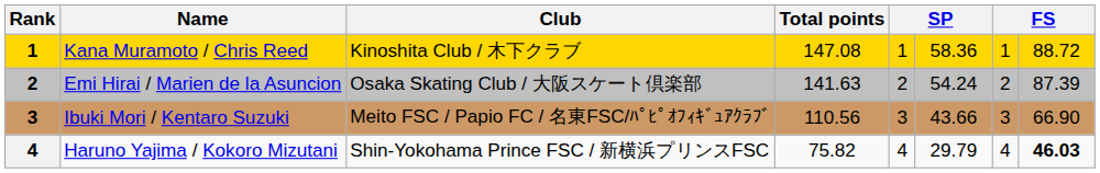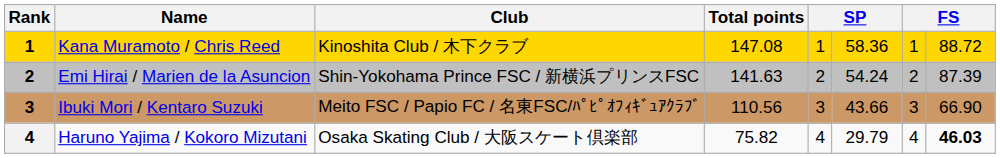Emi Hirai / Marien de la Asuncion | Club: Osaka Skating Club / 大阪スケート倶楽部 -> Shin-Yokohama Prince FSC / 新横浜プリンスFSC
Haruno Yajima / Kokoro Mizutani | Club: Shin-Yokohama Prince FSC / 新横浜プリンスFSC -> Osaka Skating Club / 大阪スケート倶楽部
